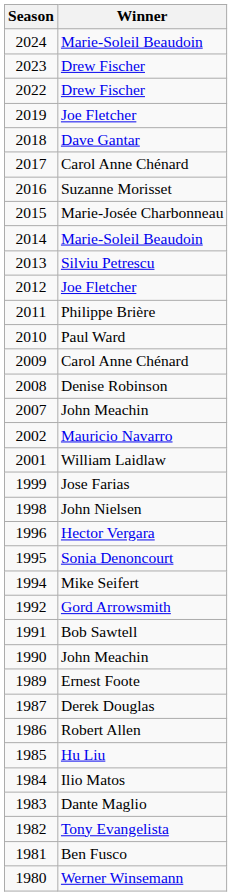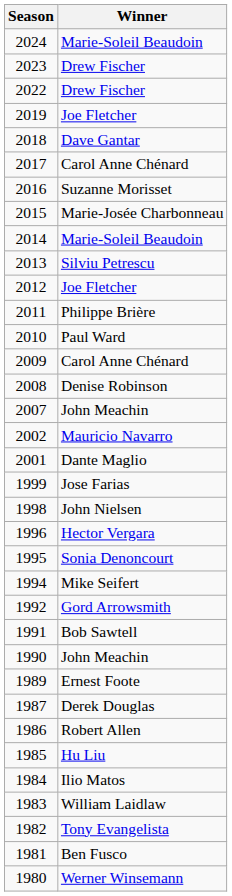2001 | Winner: William Laidlaw -> Dante Maglio
1983 | Winner: Dante Maglio -> William Laidlaw
